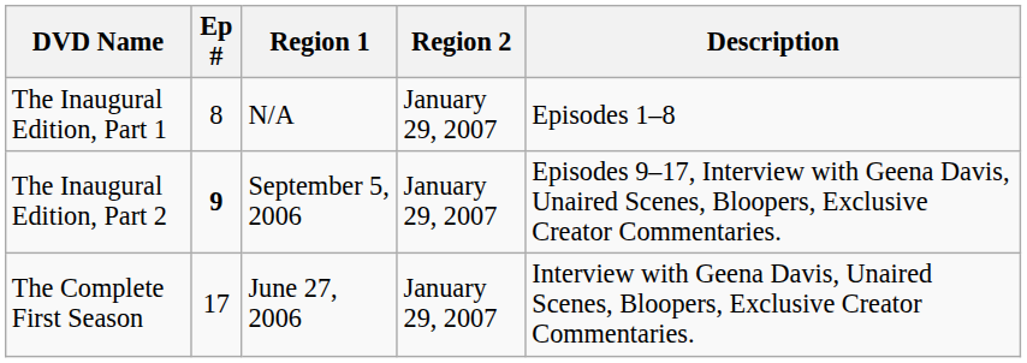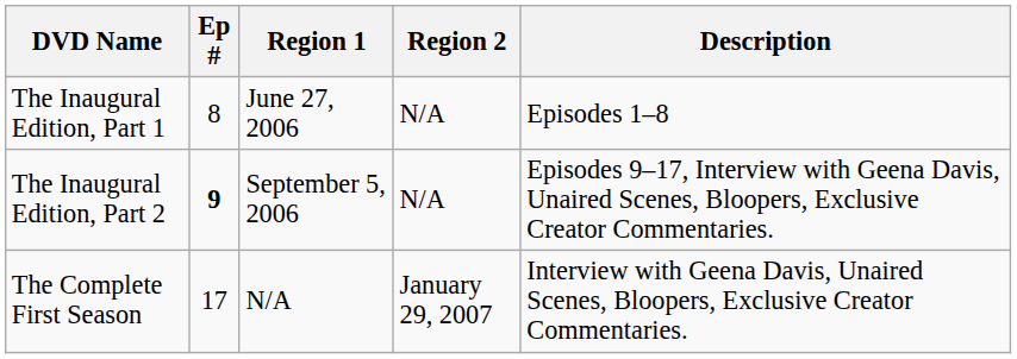The Inaugural Edition, Part 1 | Region 1: N/A -> June 27, 2006
The Inaugural Edition, Part 1 | Region 2: January 29, 2007 -> N/A
The Inaugural Edition, Part 2 | Region 2: January 29, 2007 -> N/A
The Complete First Season | Region 1: June 27, 2006 -> N/A
